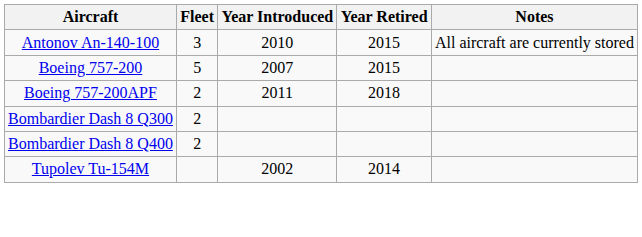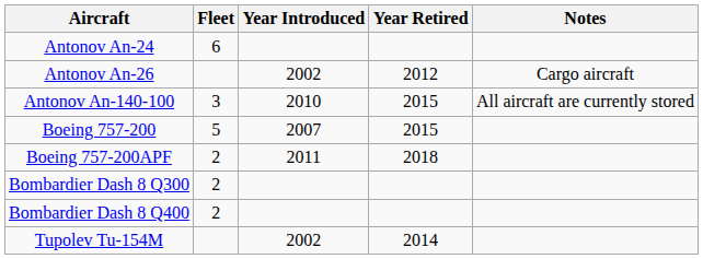+ row: Antonov An-24 | 6
+ row: Antonov An-26 | 2002 | 2012 | Cargo aircraft
